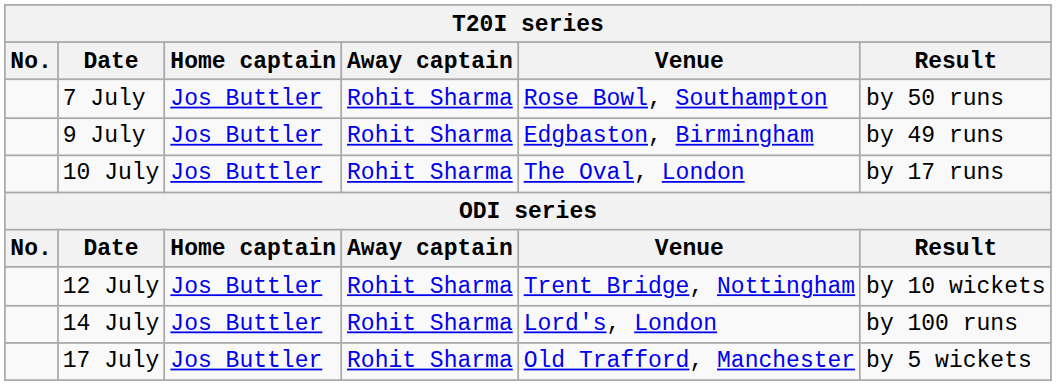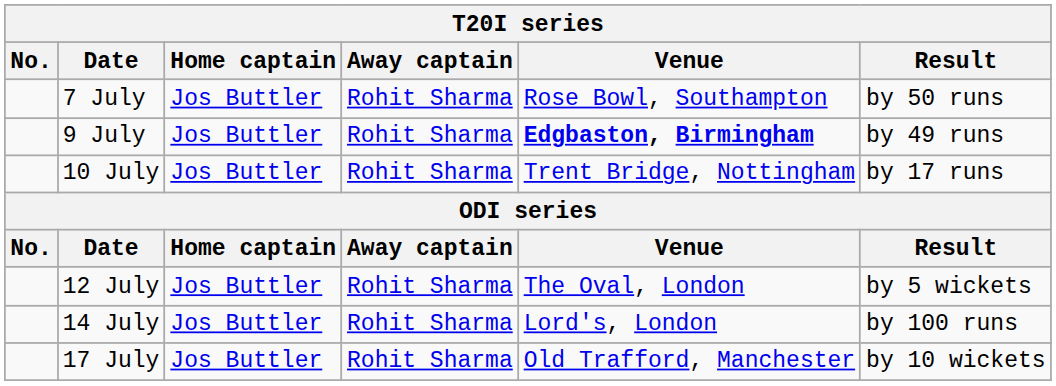9 July | Venue: normal -> bold
10 July | Venue: The Oval, London -> Trent Bridge, Nottingham
12 July | Venue: Trent Bridge, Nottingham -> The Oval, London
12 July | Result: by 10 wickets -> by 5 wickets
17 July | Result: by 5 wickets -> by 10 wickets
